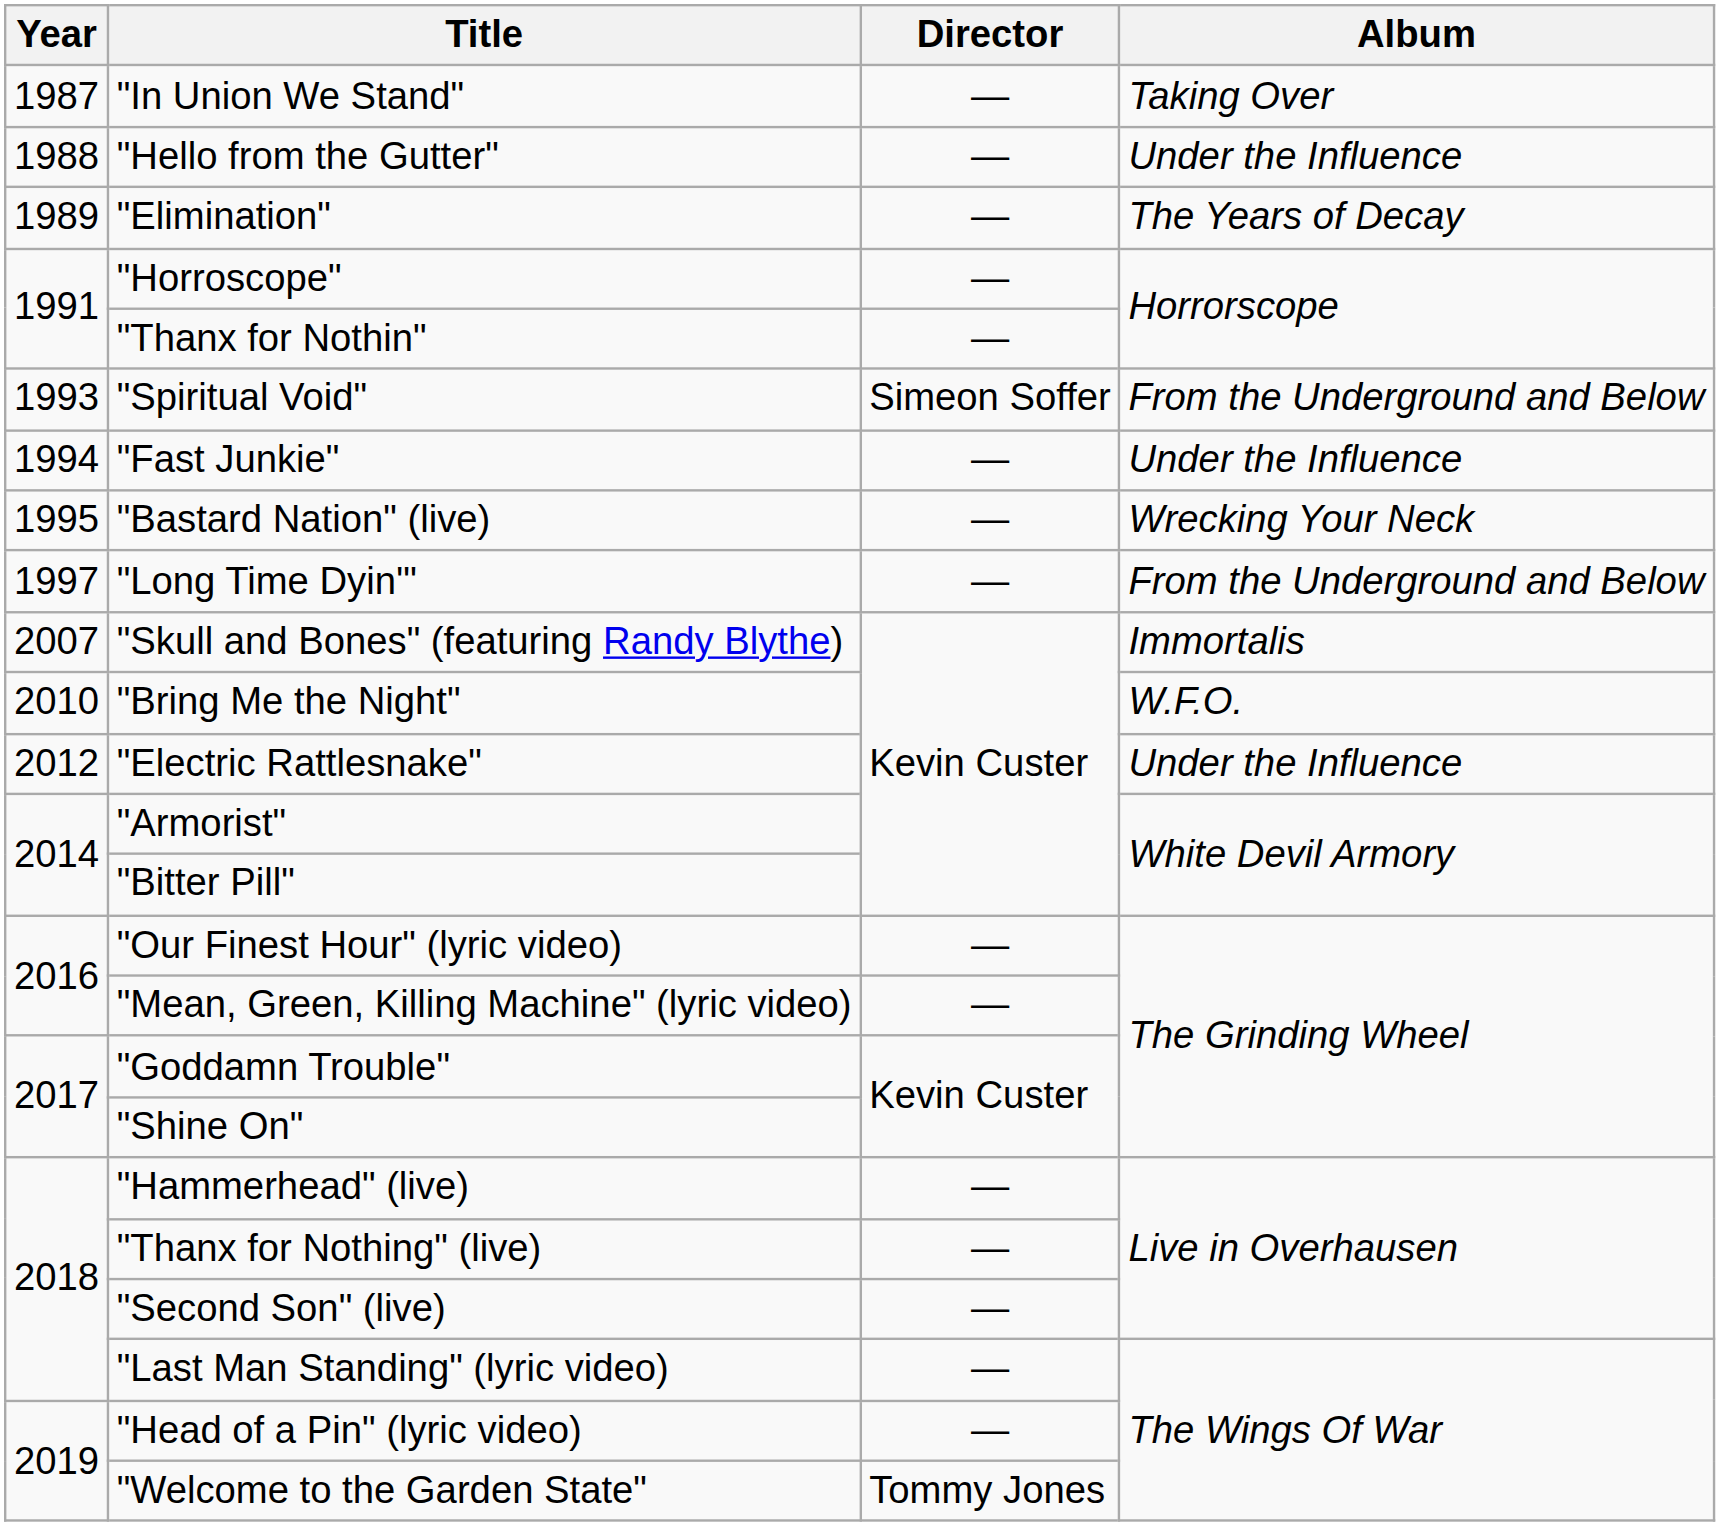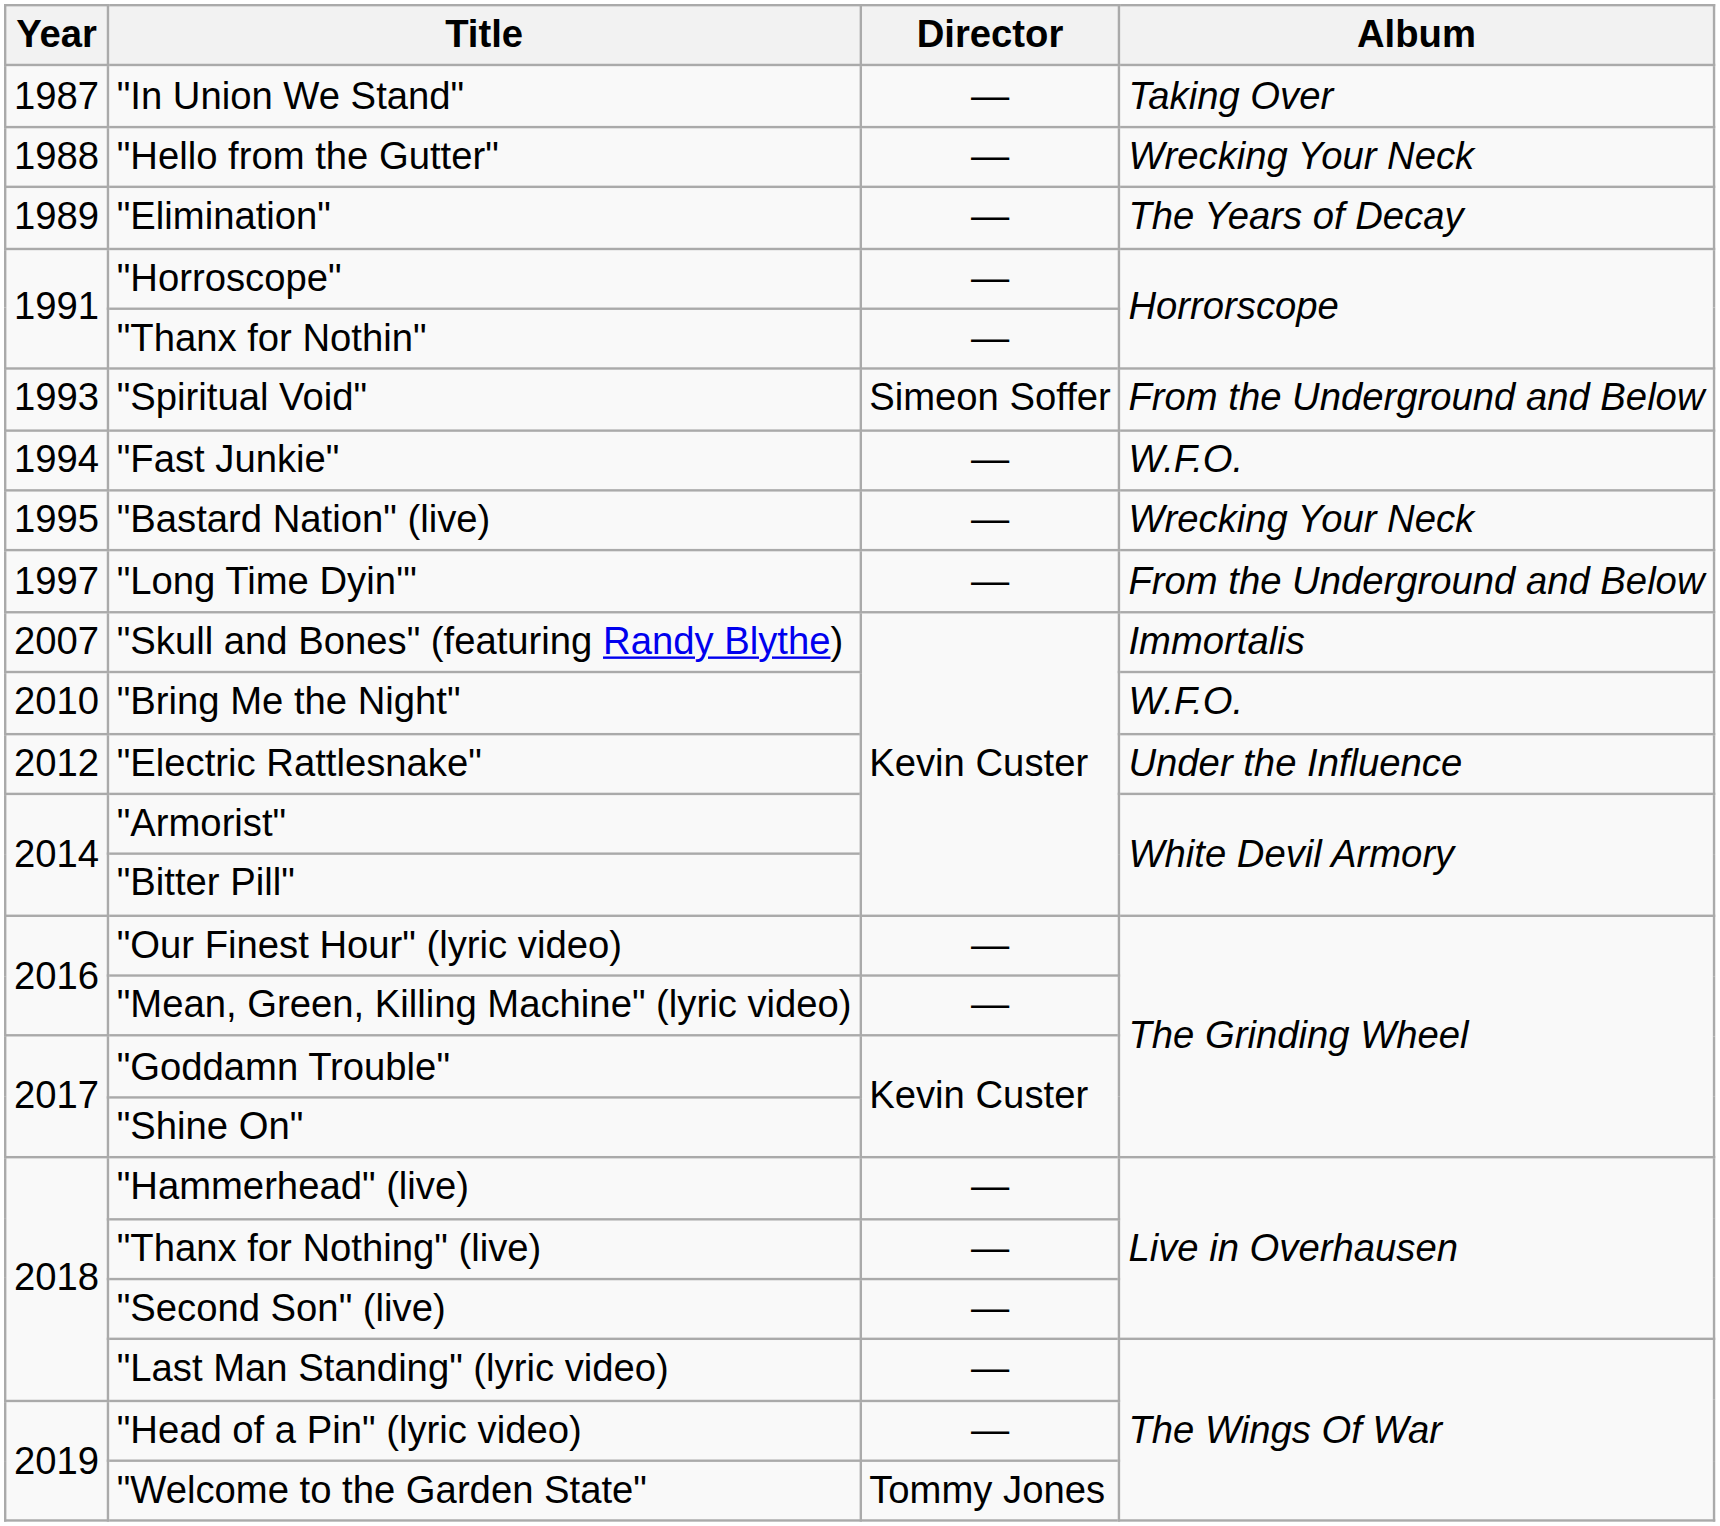"Hello from the Gutter" | Album: Under the Influence -> Wrecking Your Neck
"Fast Junkie" | Album: Under the Influence -> W.F.O.
